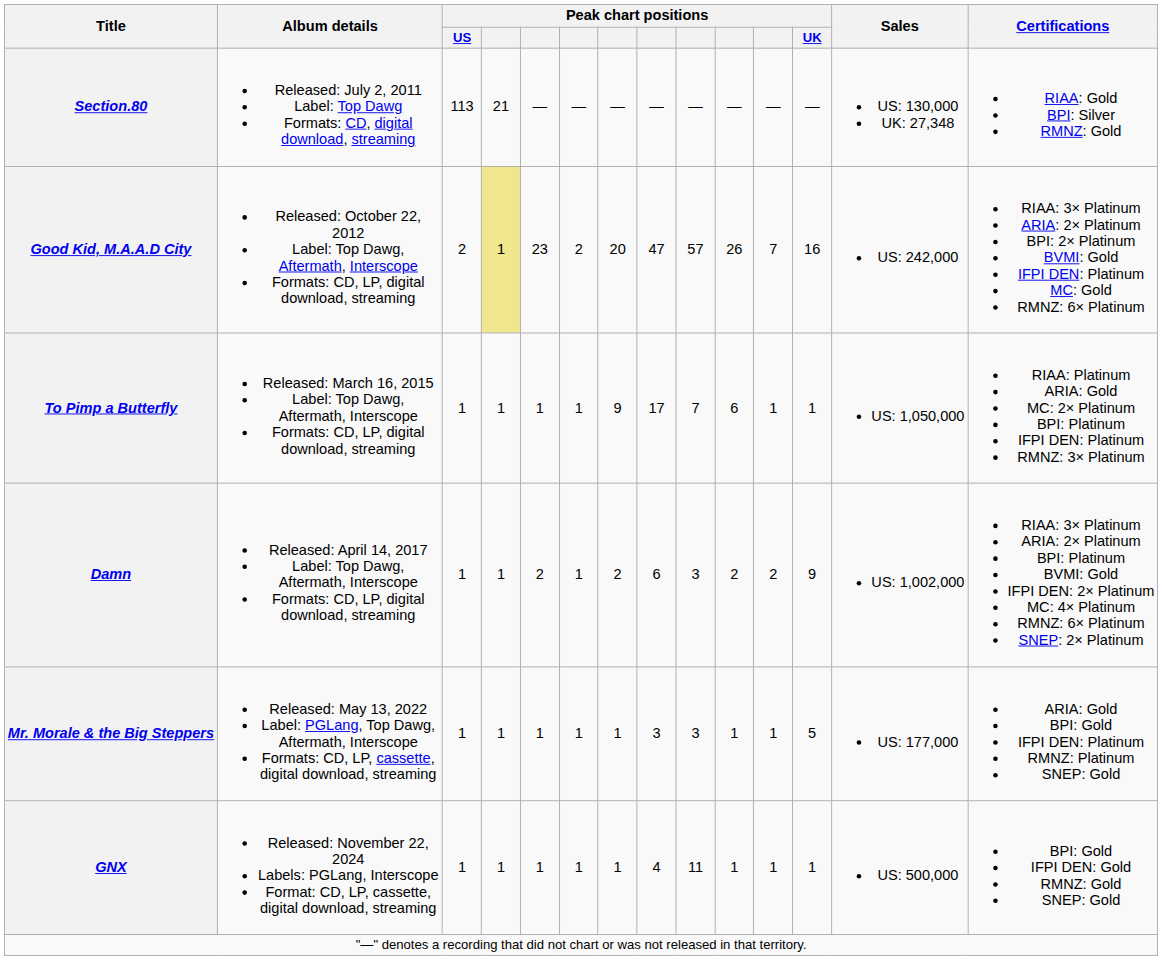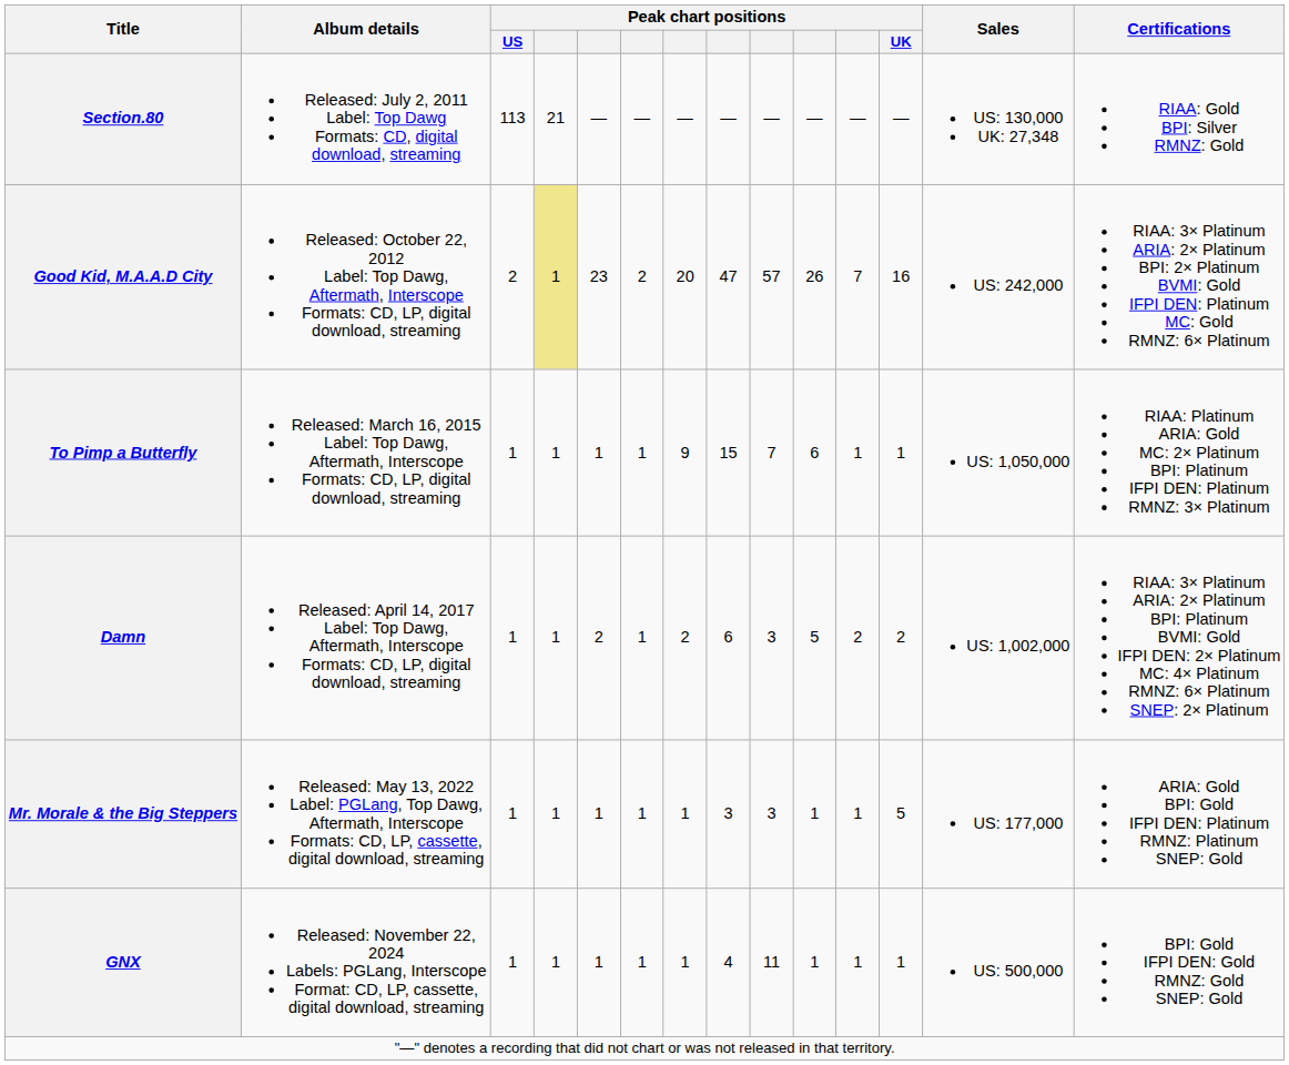To Pimp a Butterfly | column 8: 17 -> 15
Damn | column 10: 2 -> 5
Damn | Peak chart positions / UK: 9 -> 2
